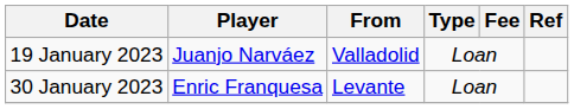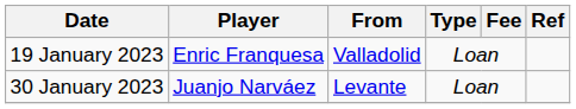19 January 2023 | Player: Juanjo Narváez -> Enric Franquesa
30 January 2023 | Player: Enric Franquesa -> Juanjo Narváez
